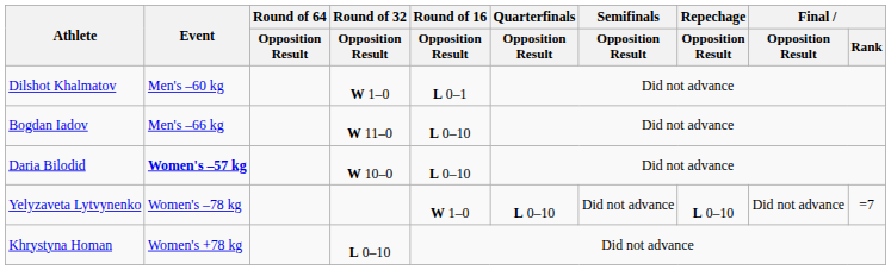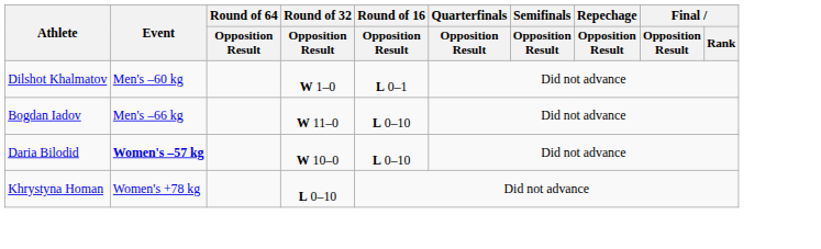- row: Yelyzaveta Lytvynenko | Women's –78 kg | W 1–0 | L 0–10 | Did not advance | L 0–10 | Did not advance | =7
